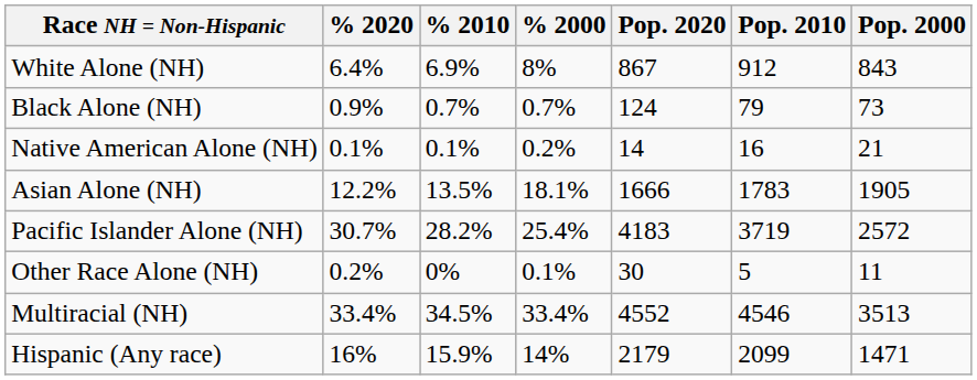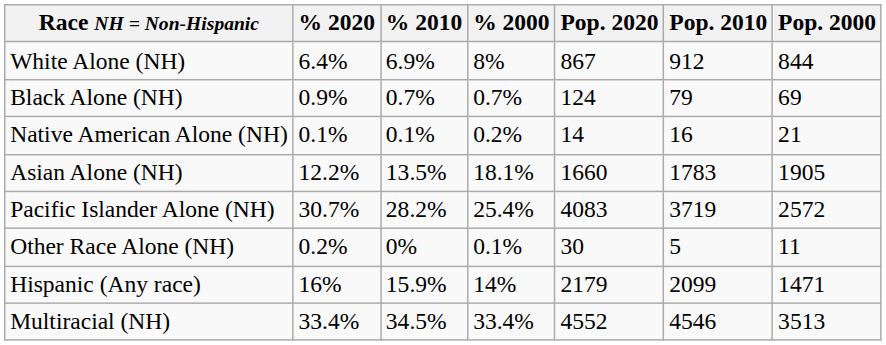White Alone (NH) | Pop. 2000: 843 -> 844
Black Alone (NH) | Pop. 2000: 73 -> 69
Asian Alone (NH) | Pop. 2020: 1666 -> 1660
Pacific Islander Alone (NH) | Pop. 2020: 4183 -> 4083
rows swapped: Multiracial (NH) <-> Hispanic (Any race)
